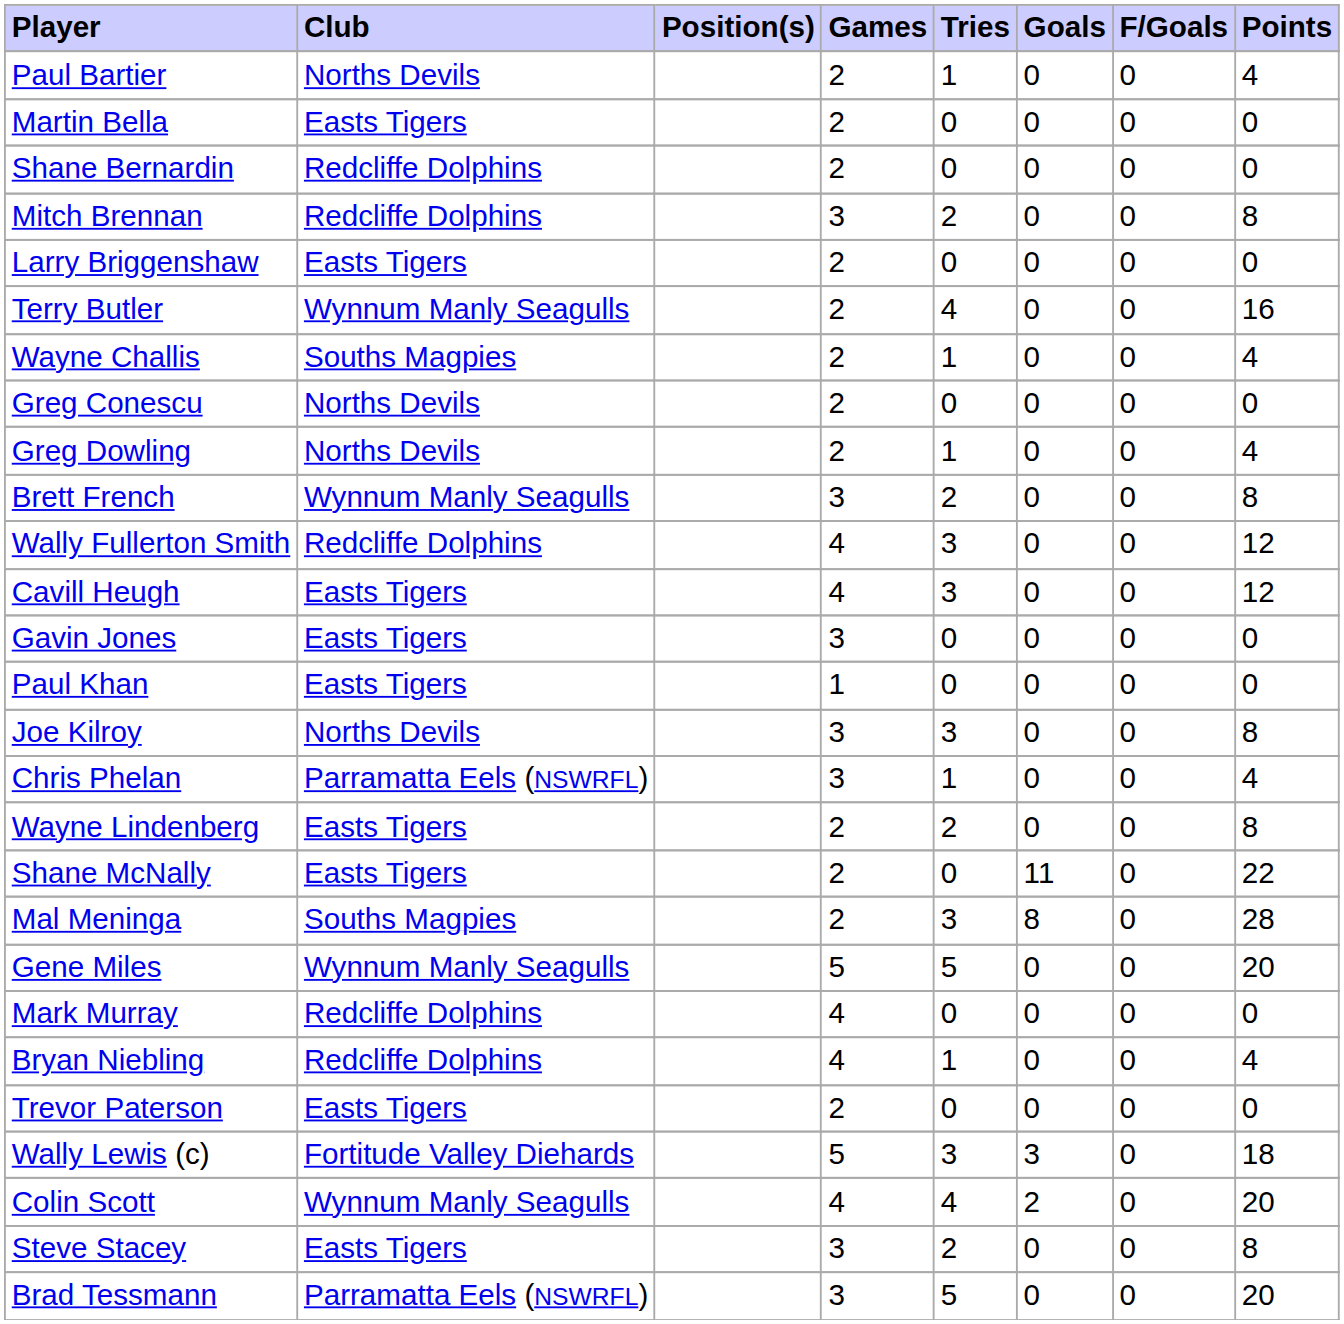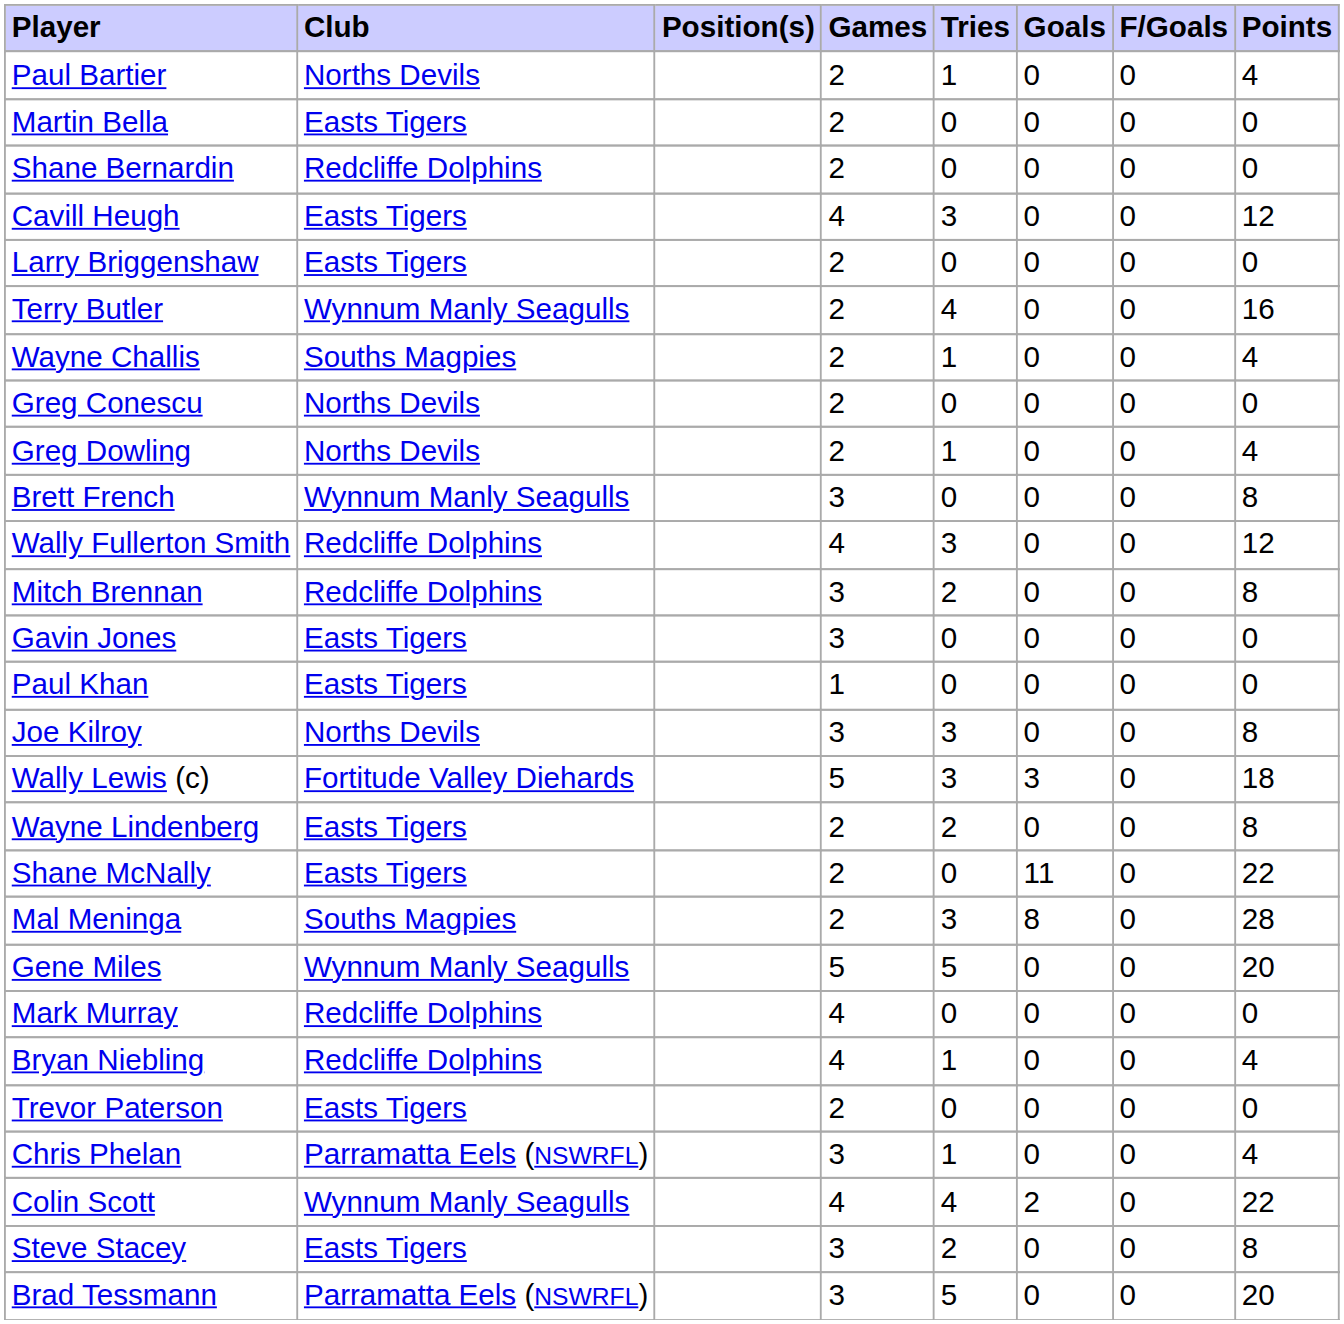rows swapped: Mitch Brennan <-> Cavill Heugh
Brett French | Tries: 2 -> 0
rows swapped: Wally Lewis (c) <-> Chris Phelan
Colin Scott | Points: 20 -> 22
